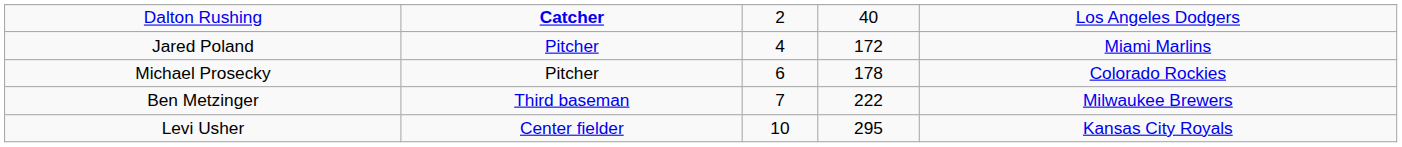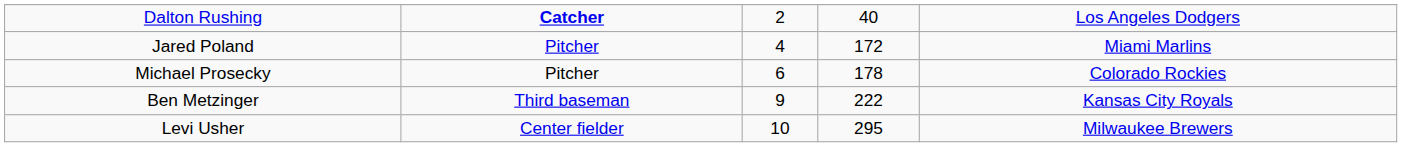Ben Metzinger | column 3: 7 -> 9
Ben Metzinger | column 5: Milwaukee Brewers -> Kansas City Royals
Levi Usher | column 5: Kansas City Royals -> Milwaukee Brewers
